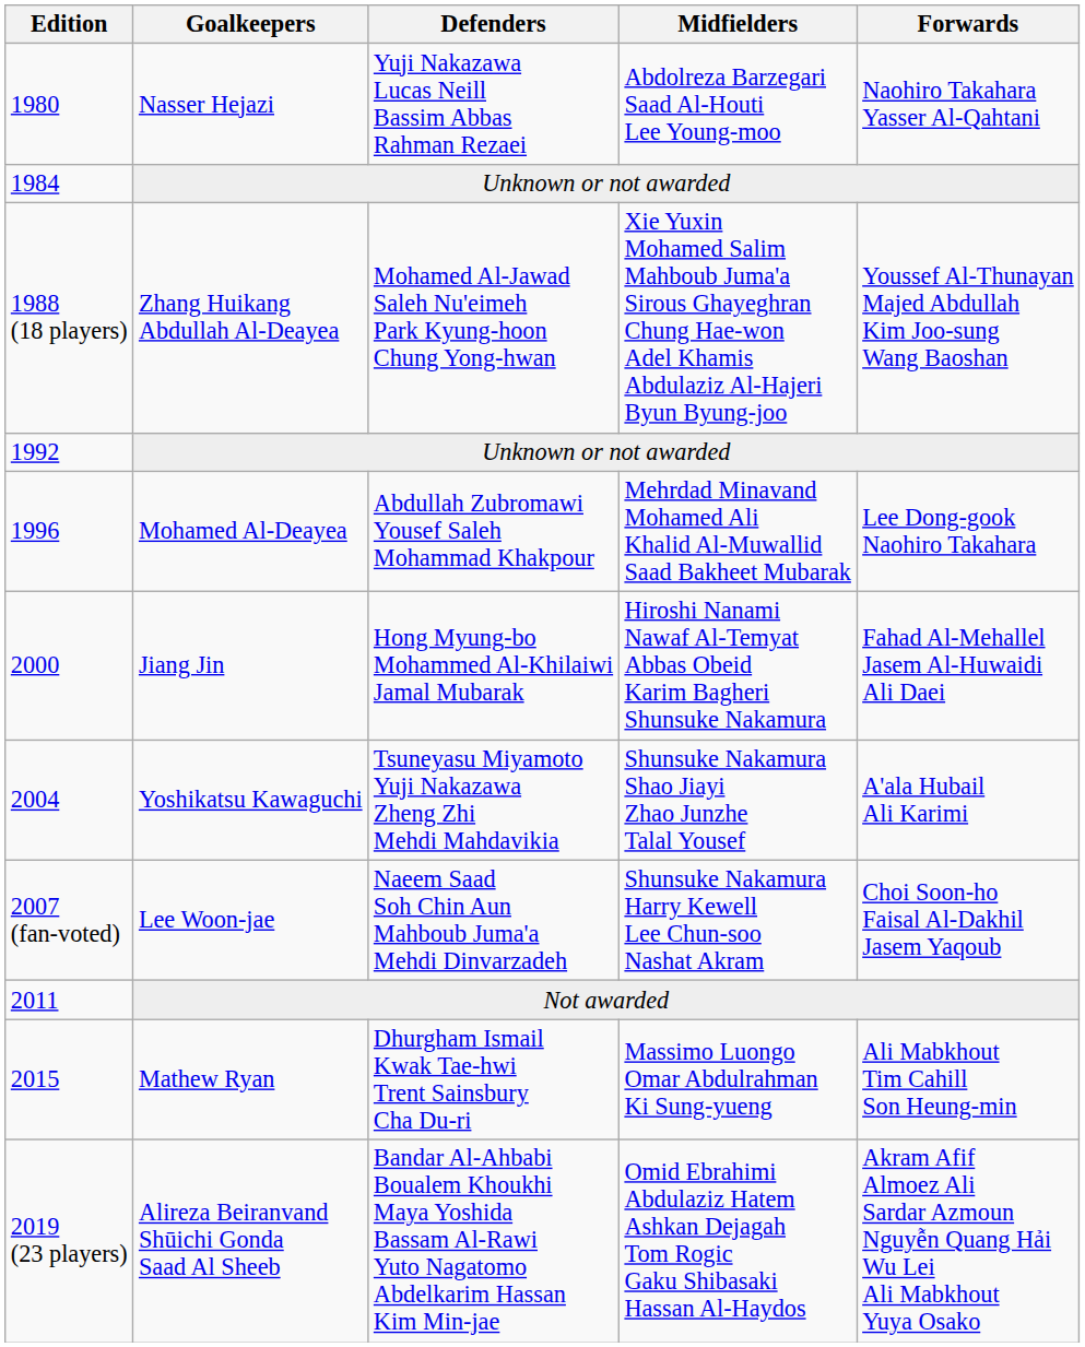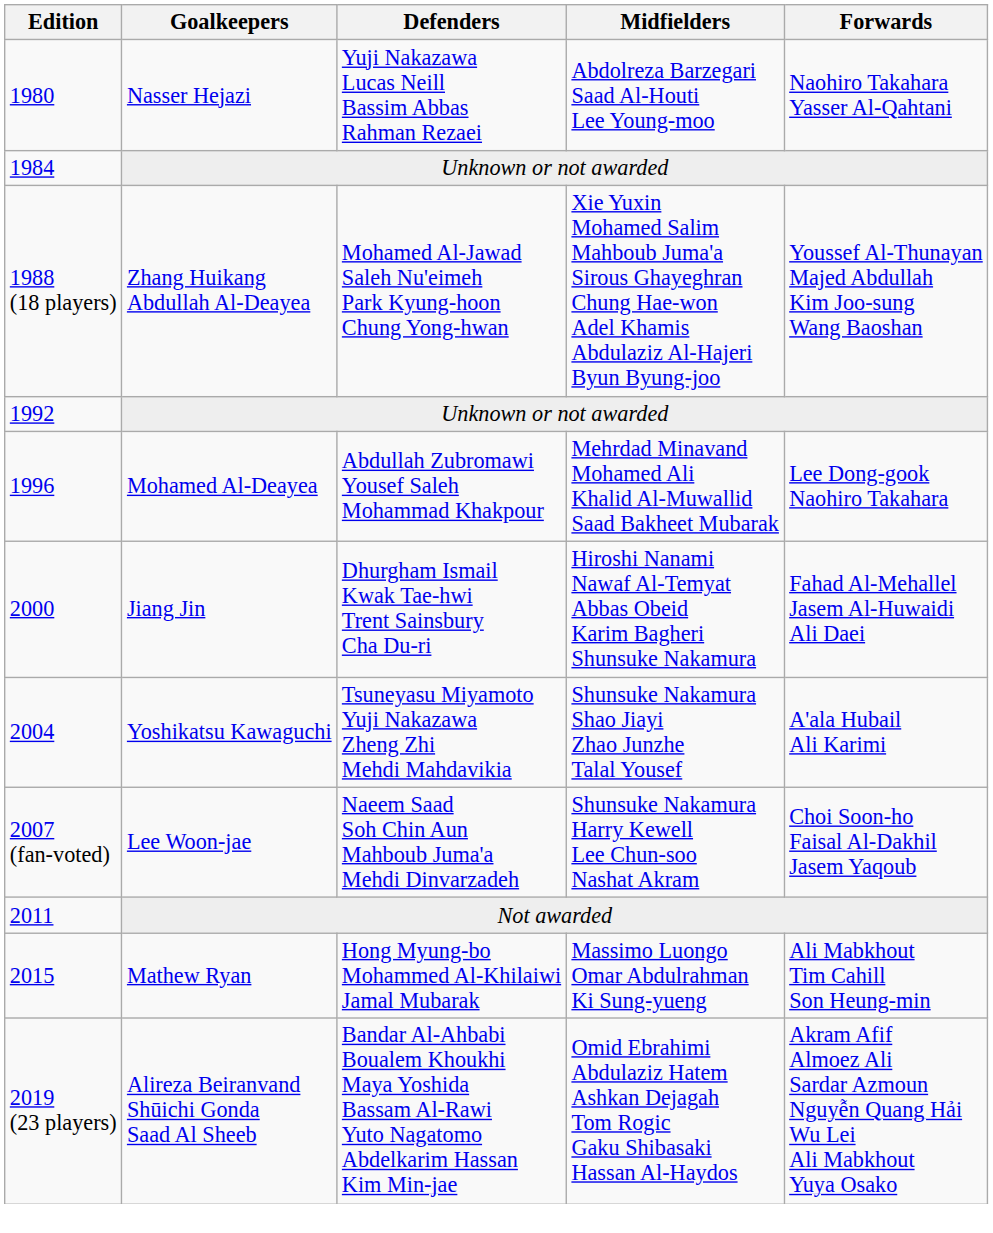Jiang Jin | Defenders: Hong Myung-bo Mohammed Al-Khilaiwi Jamal Mubarak -> Dhurgham Ismail Kwak Tae-hwi Trent Sainsbury Cha Du-ri
Mathew Ryan | Defenders: Dhurgham Ismail Kwak Tae-hwi Trent Sainsbury Cha Du-ri -> Hong Myung-bo Mohammed Al-Khilaiwi Jamal Mubarak
